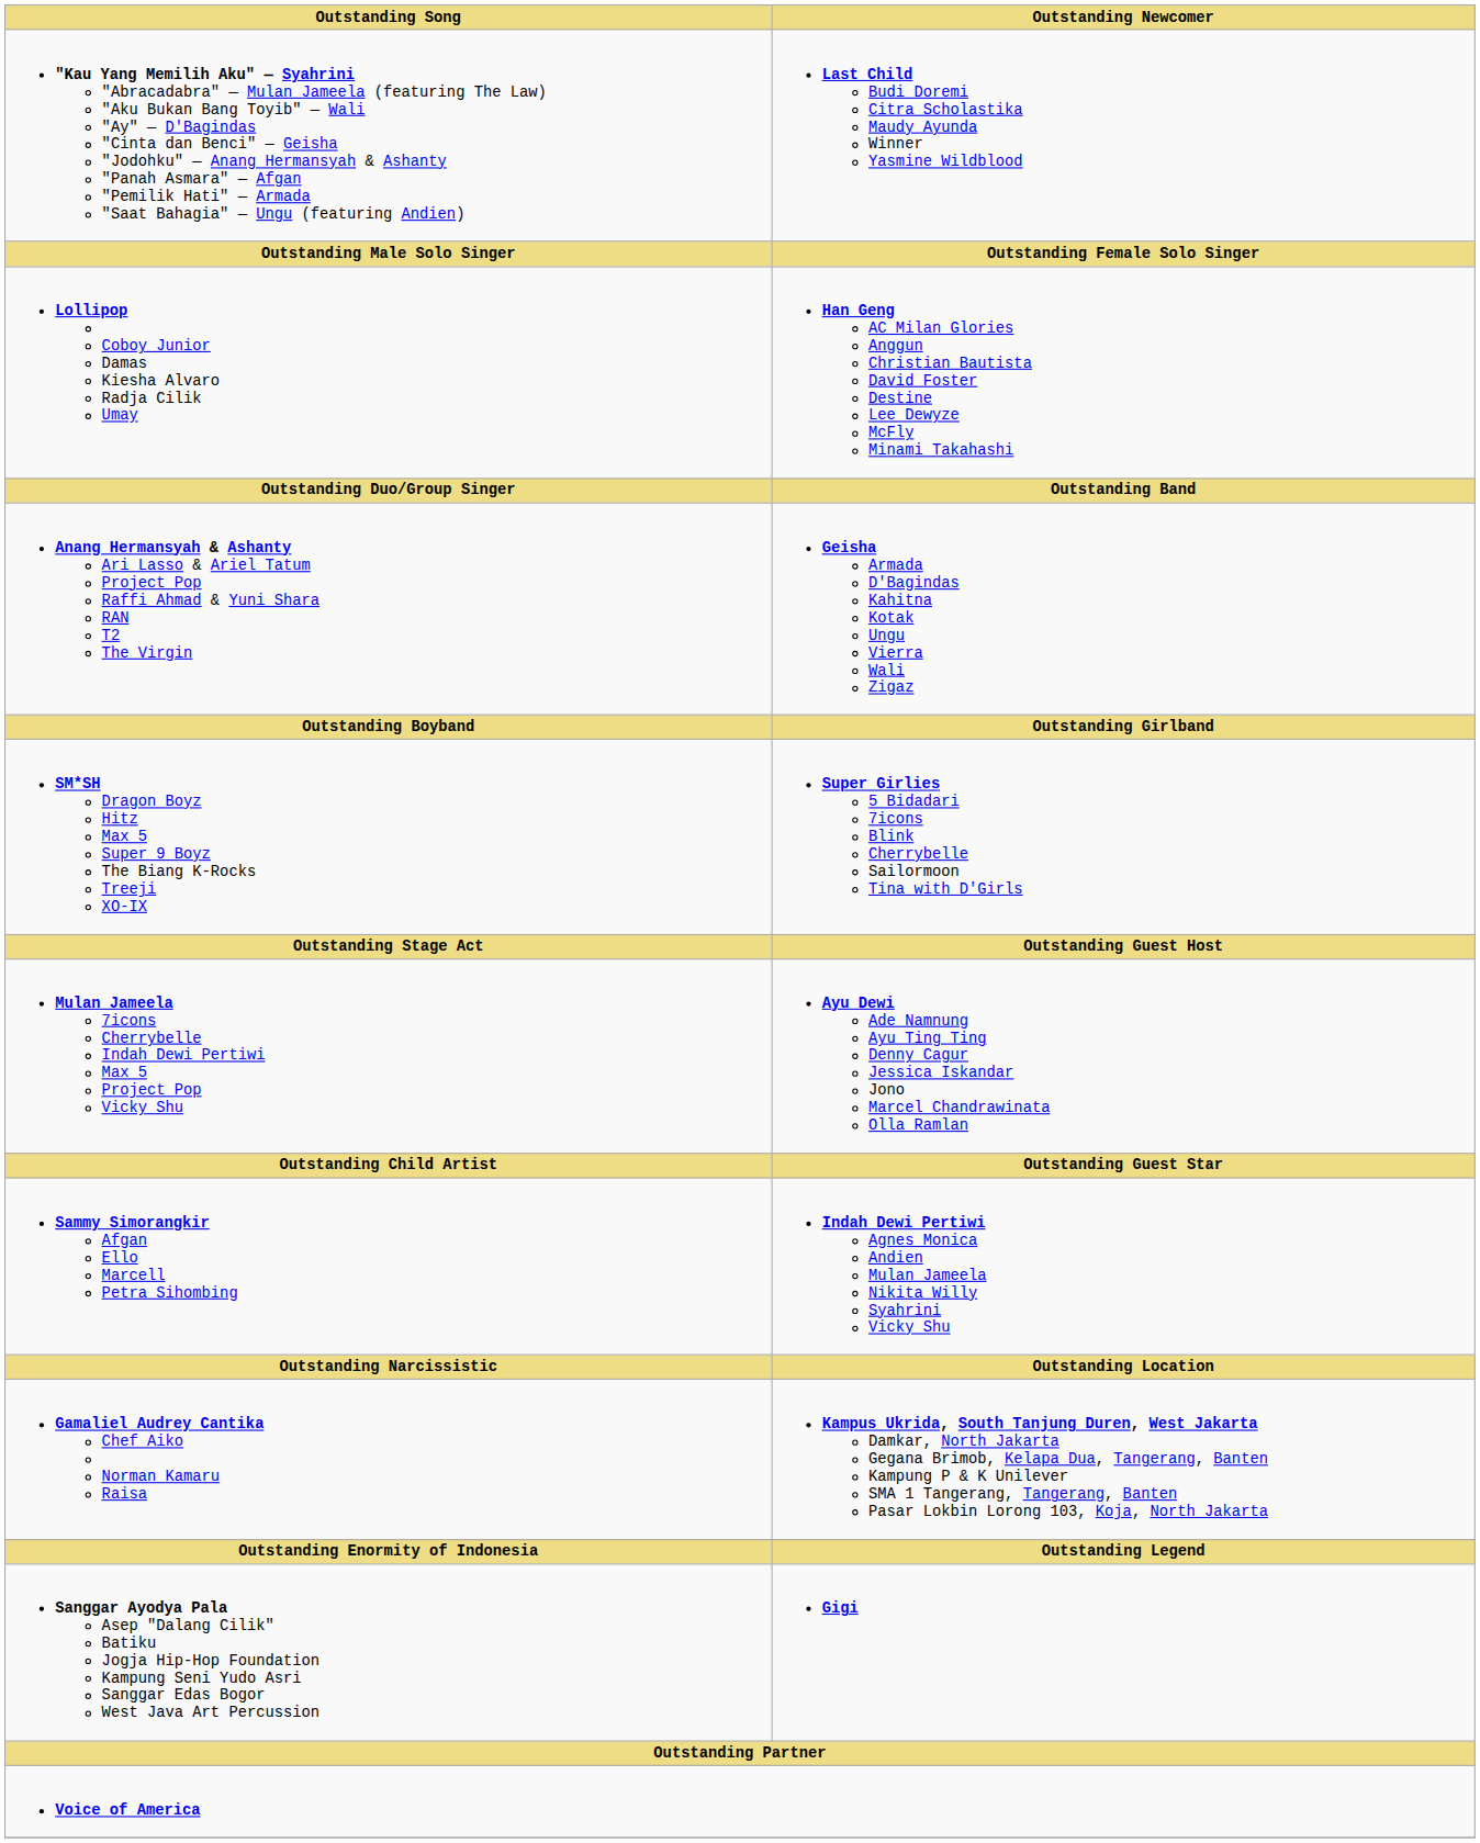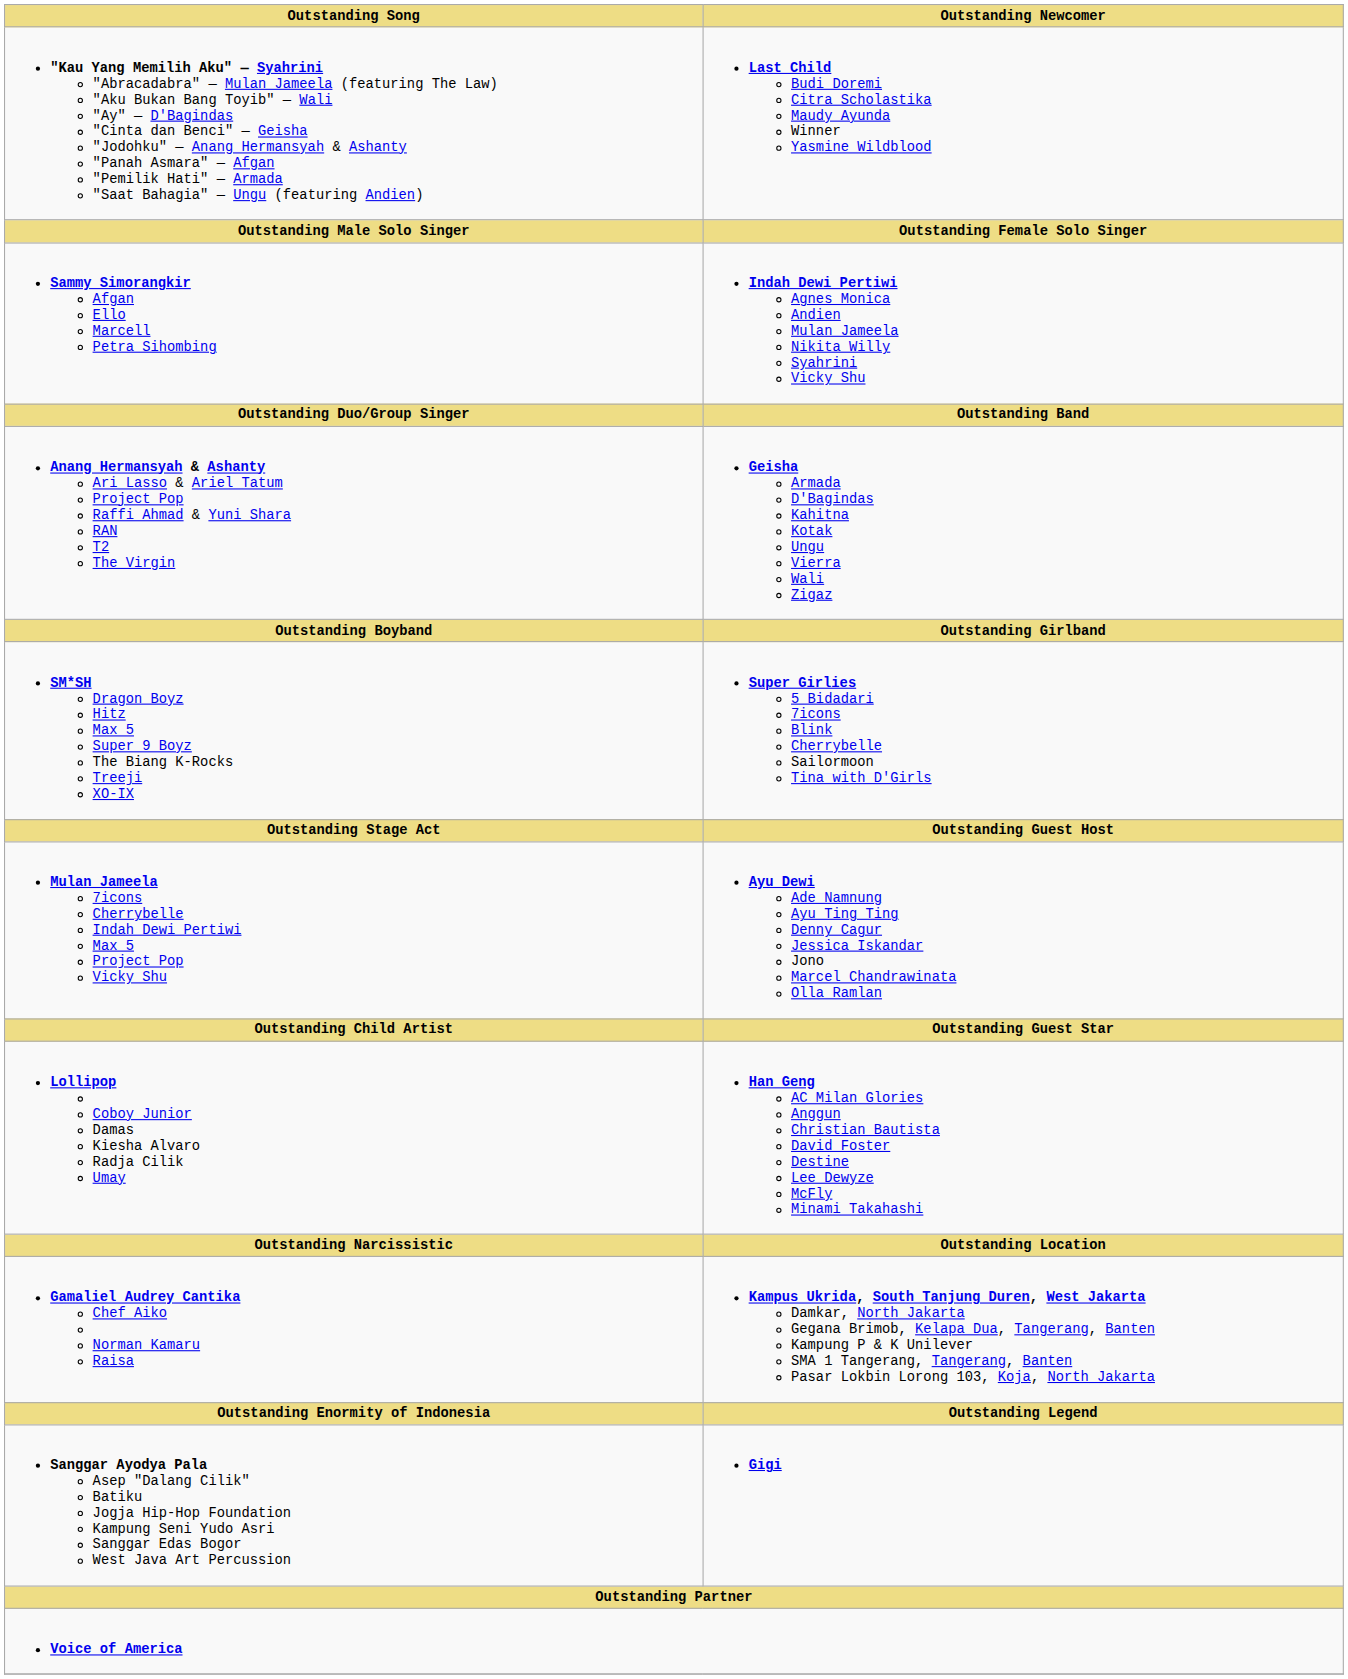rows swapped: Sammy Simorangkir Afgan Ello Marcell Petra Sihombing <-> Lollipop Coboy Junior Damas Kiesha Alvaro Radja Cilik Umay
